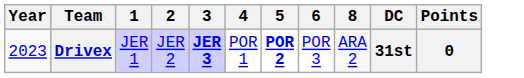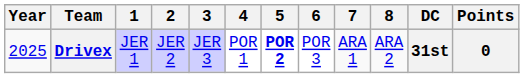+ column: 7 | ARA 1
Drivex | Year: 2023 -> 2025
Drivex | 3: bold -> normal
